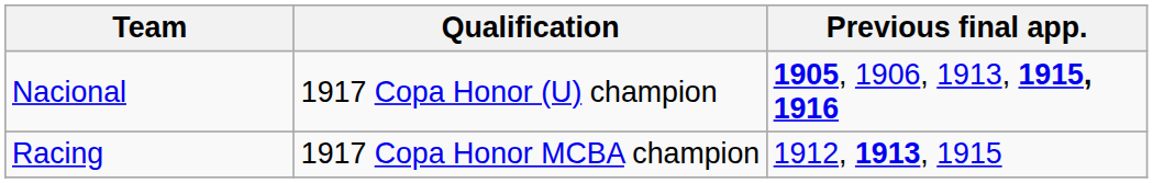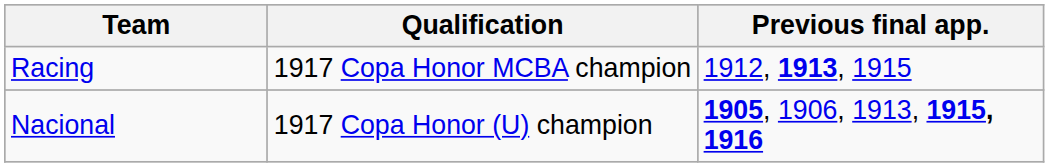rows swapped: Nacional <-> Racing
